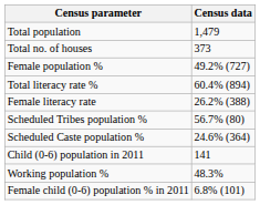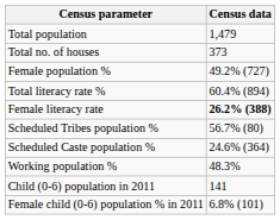Female literacy rate | Census data: normal -> bold
rows swapped: Working population % <-> Child (0-6) population in 2011
